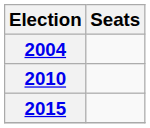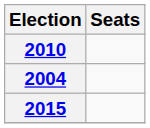rows swapped: 2004 <-> 2010
